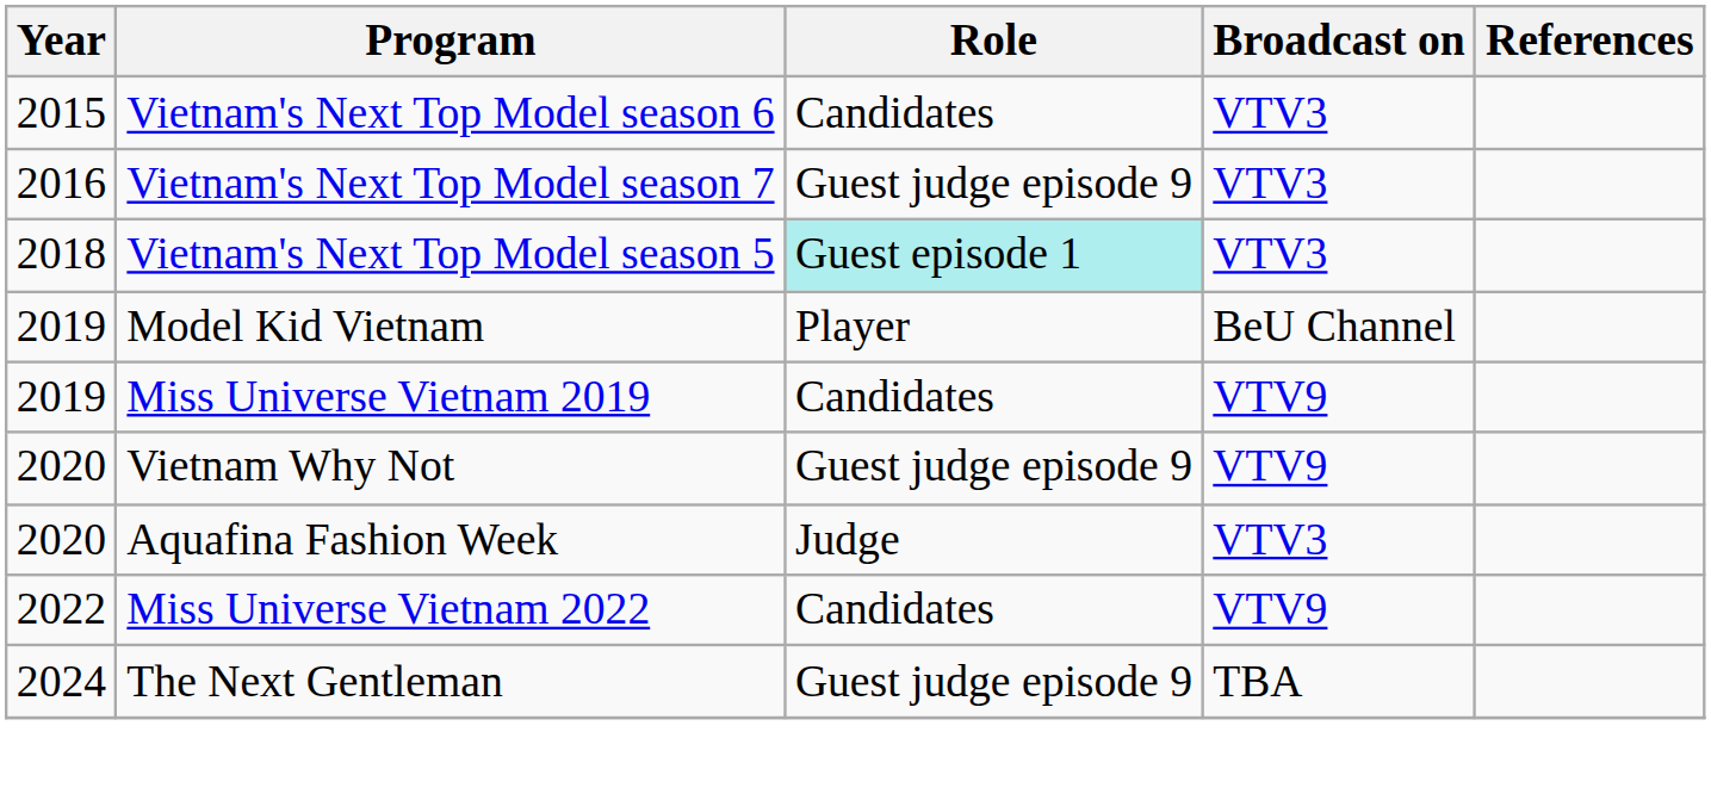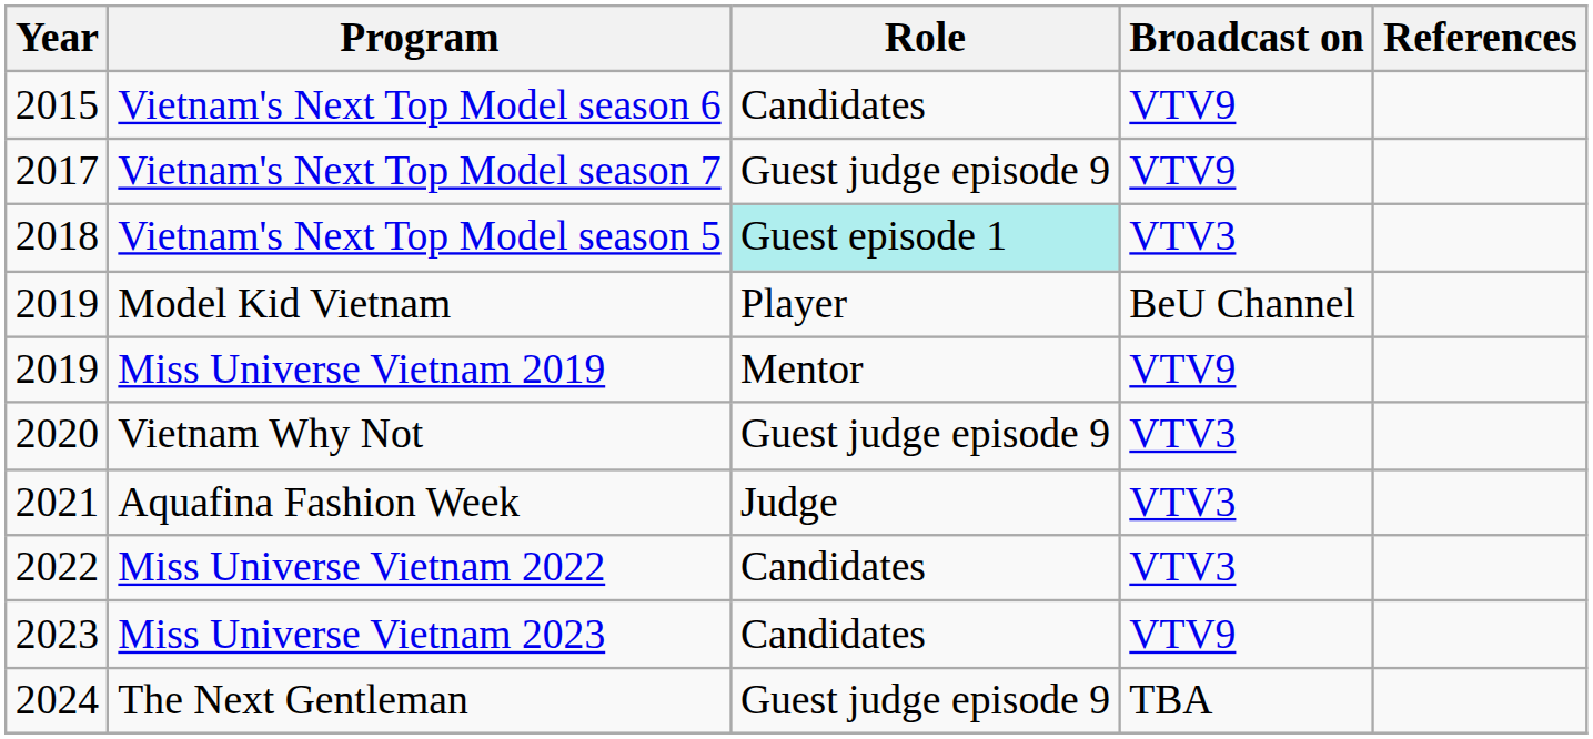Vietnam's Next Top Model season 6 | Broadcast on: VTV3 -> VTV9
Vietnam's Next Top Model season 7 | Year: 2016 -> 2017
Vietnam's Next Top Model season 7 | Broadcast on: VTV3 -> VTV9
Miss Universe Vietnam 2019 | Role: Candidates -> Mentor
Vietnam Why Not | Broadcast on: VTV9 -> VTV3
Aquafina Fashion Week | Year: 2020 -> 2021
Miss Universe Vietnam 2022 | Broadcast on: VTV9 -> VTV3
+ row: 2023 | Miss Universe Vietnam 2023 | Candidates | VTV9
